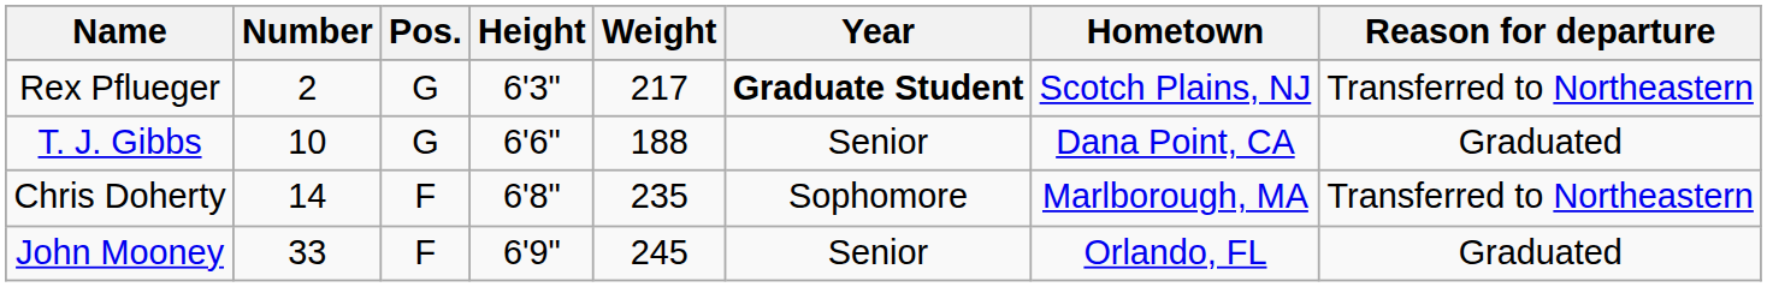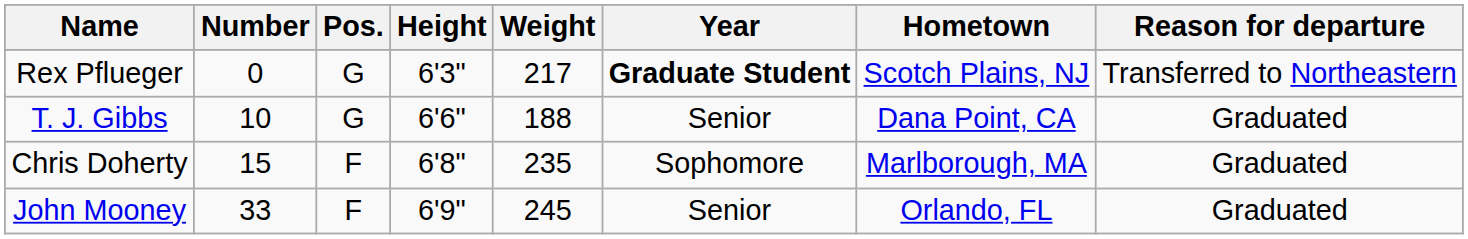Rex Pflueger | Number: 2 -> 0
Chris Doherty | Number: 14 -> 15
Chris Doherty | Reason for departure: Transferred to Northeastern -> Graduated
